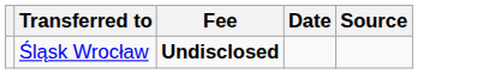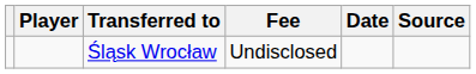+ column: Player
Śląsk Wrocław | Fee: bold -> normal
